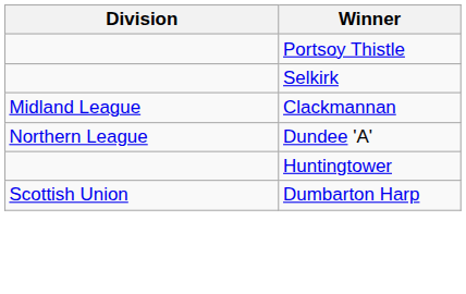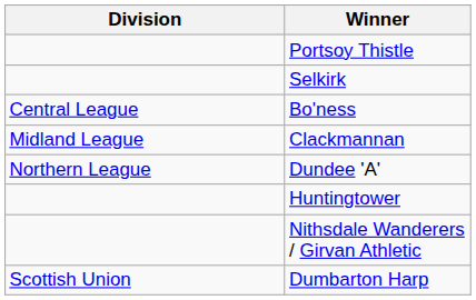+ row: Central League | Bo'ness
+ row: Nithsdale Wanderers / Girvan Athletic
